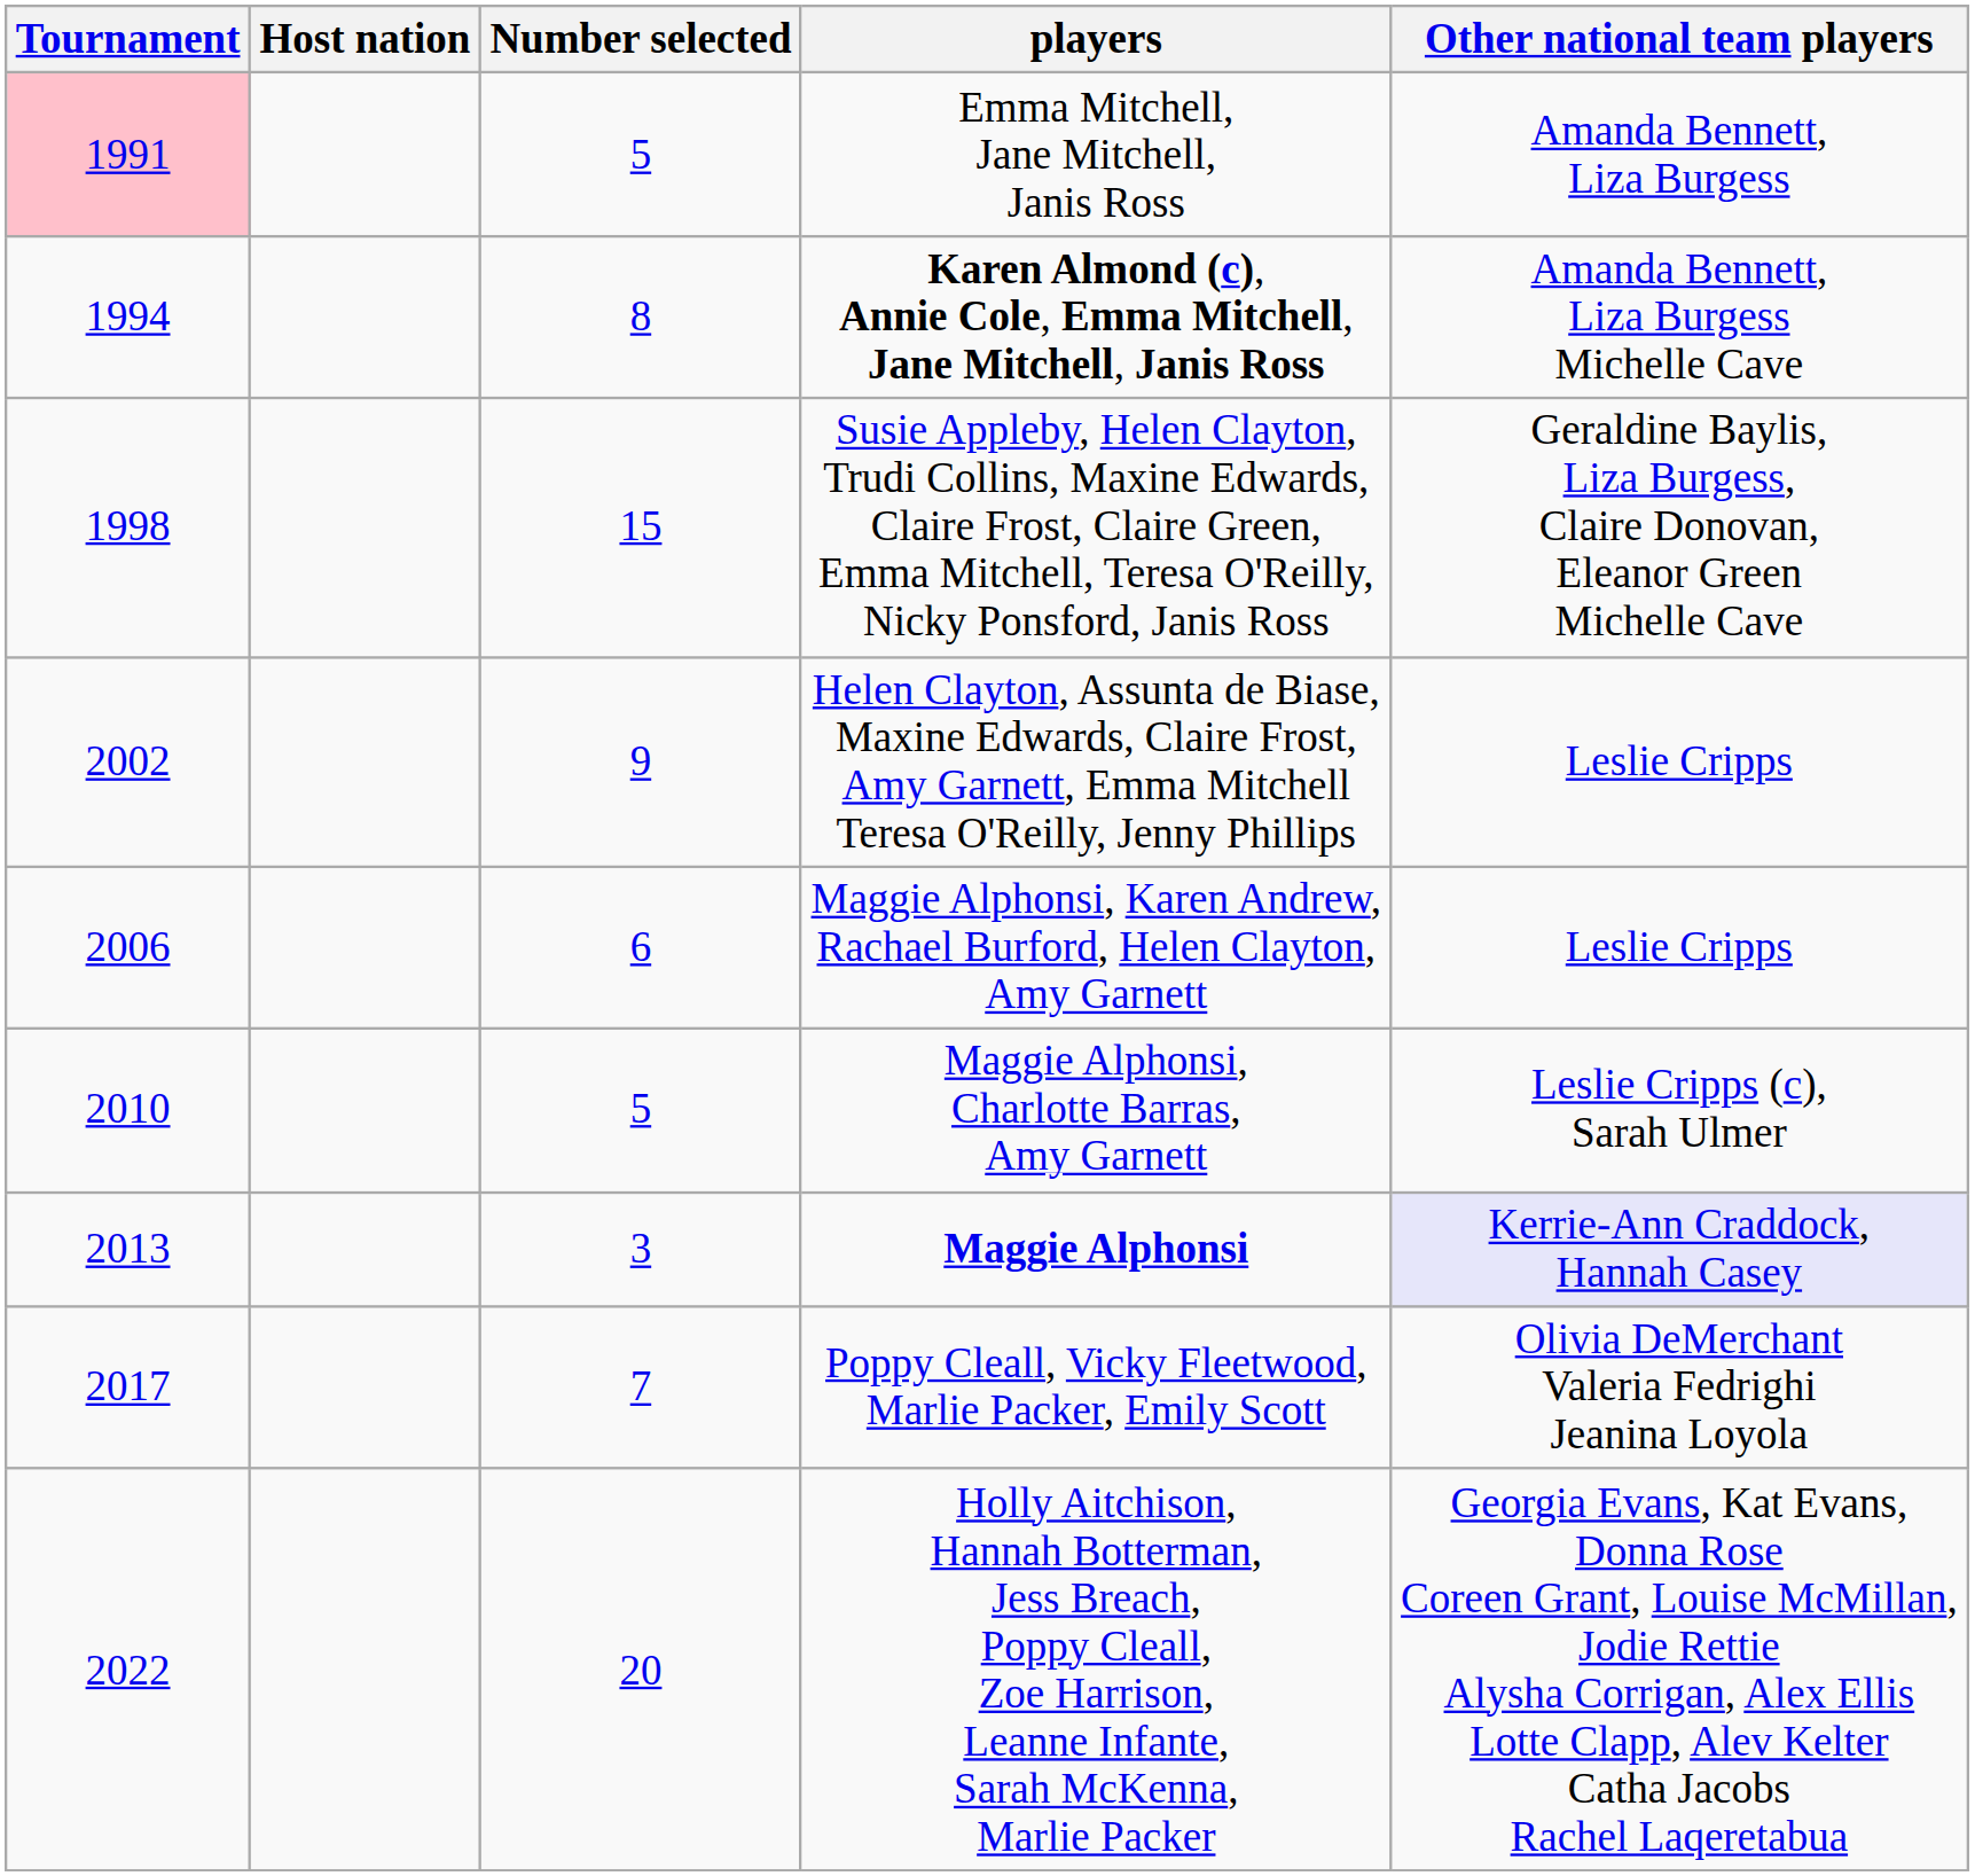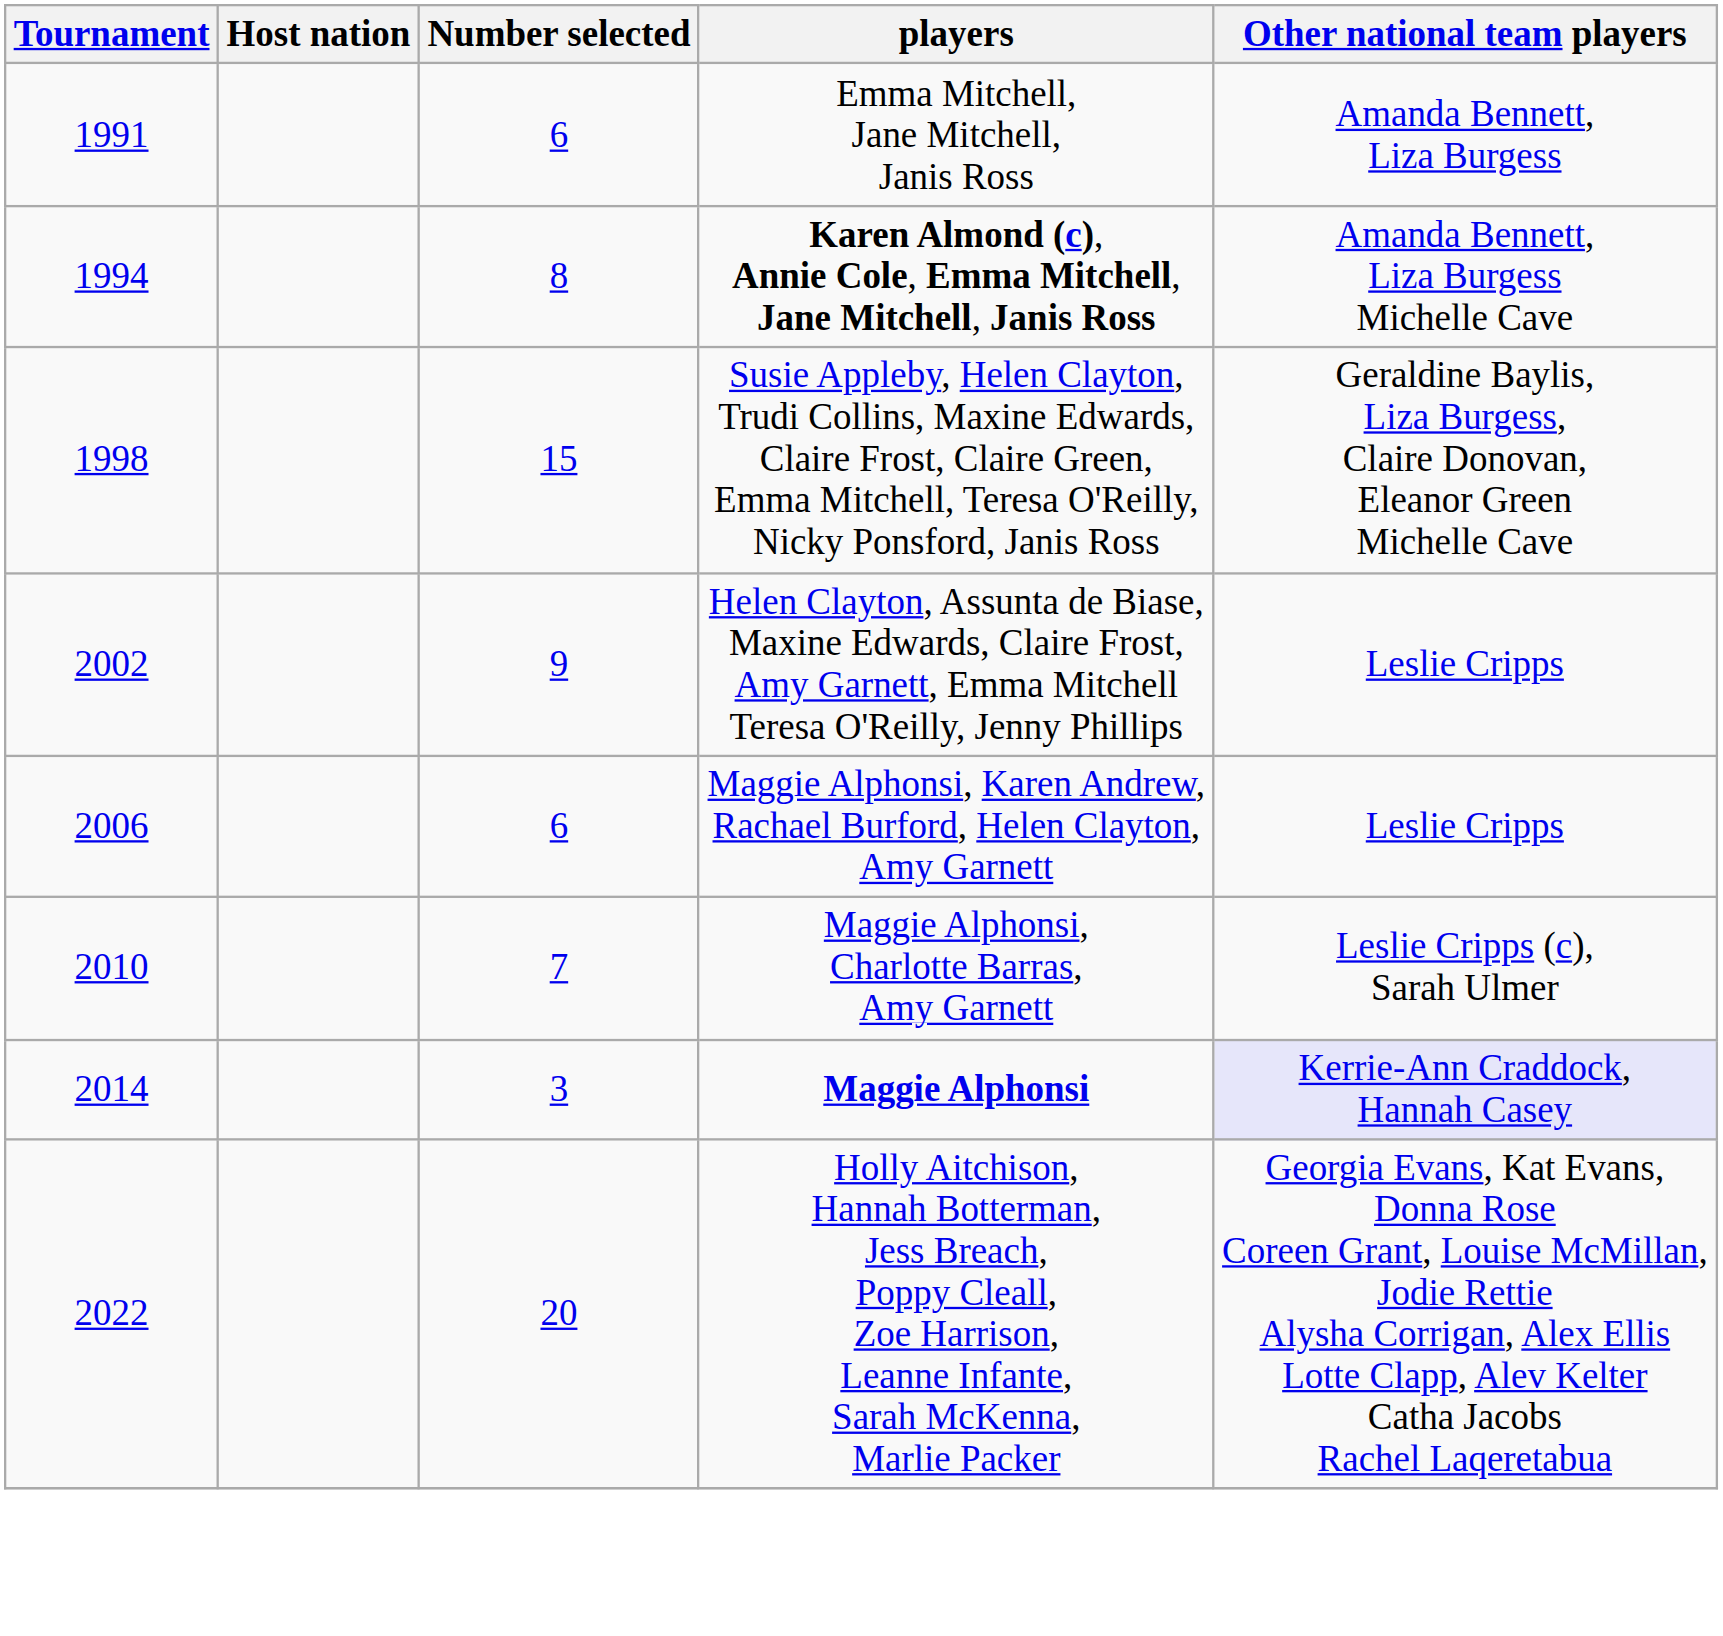Emma Mitchell, Jane Mitchell, Janis Ross | Tournament: pink background -> no background
Emma Mitchell, Jane Mitchell, Janis Ross | Number selected: 5 -> 6
Maggie Alphonsi, Charlotte Barras, Amy Garnett | Number selected: 5 -> 7
Maggie Alphonsi | Tournament: 2013 -> 2014
- row: 2017 | 7 | Poppy Cleall, Vicky Fleetwood, Marlie Packer, Emily Scott | Olivia DeMerchant Valeria Fedrighi Jeanina Loyola
